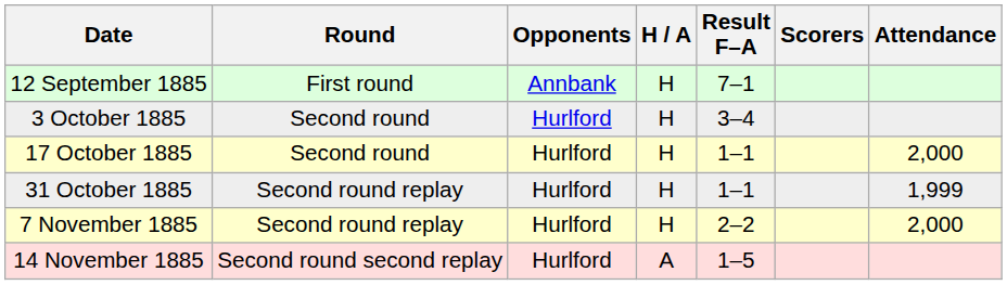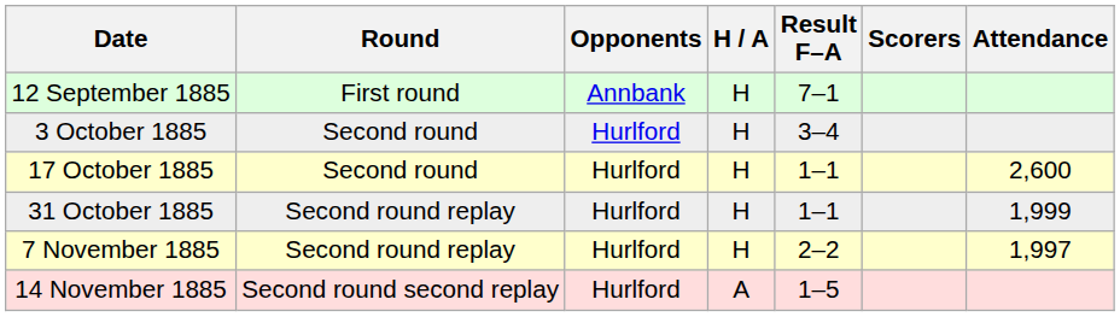17 October 1885 | Attendance: 2,000 -> 2,600
7 November 1885 | Attendance: 2,000 -> 1,997
